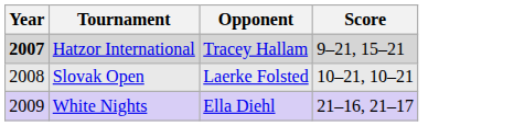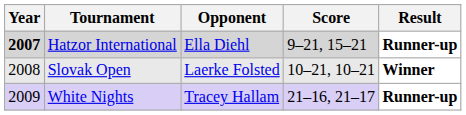+ column: Result | Runner-up | Winner | Runner-up
Hatzor International | Opponent: Tracey Hallam -> Ella Diehl
White Nights | Opponent: Ella Diehl -> Tracey Hallam
